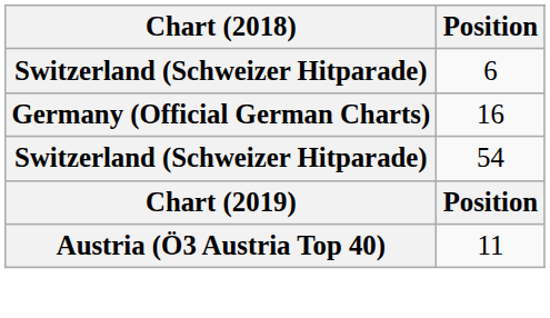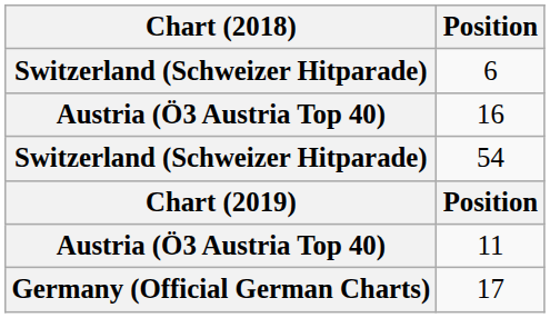16 | Chart (2018): Germany (Official German Charts) -> Austria (Ö3 Austria Top 40)
+ row: Germany (Official German Charts) | 17
